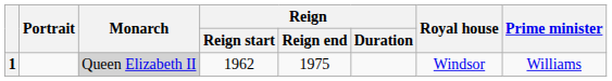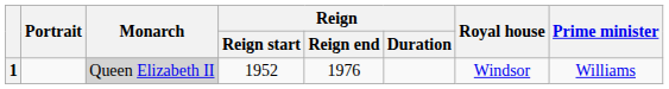1 | Reign / Reign start: 1962 -> 1952
1 | Reign / Reign end: 1975 -> 1976
